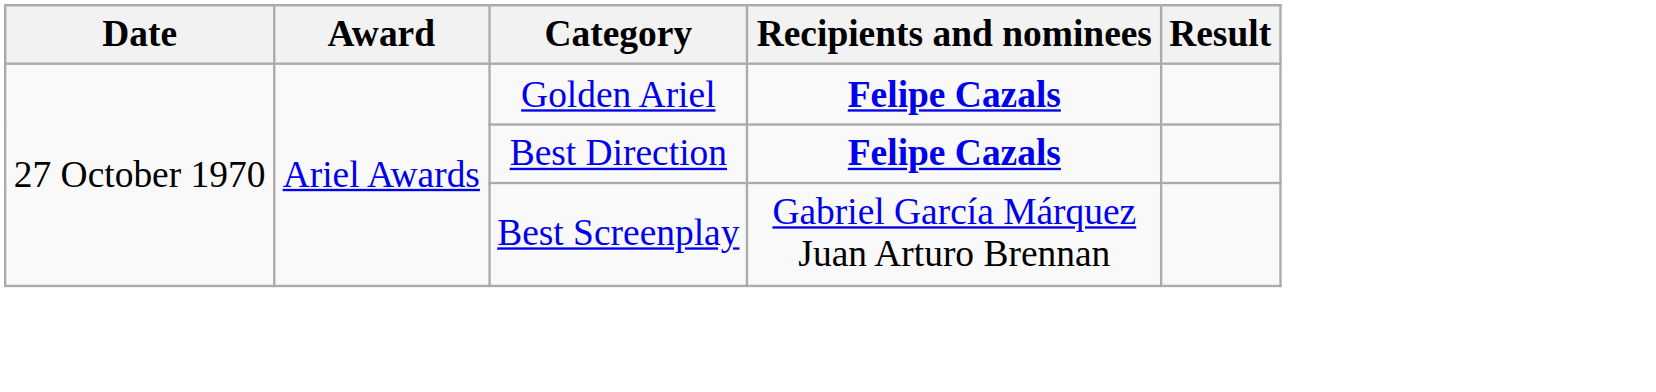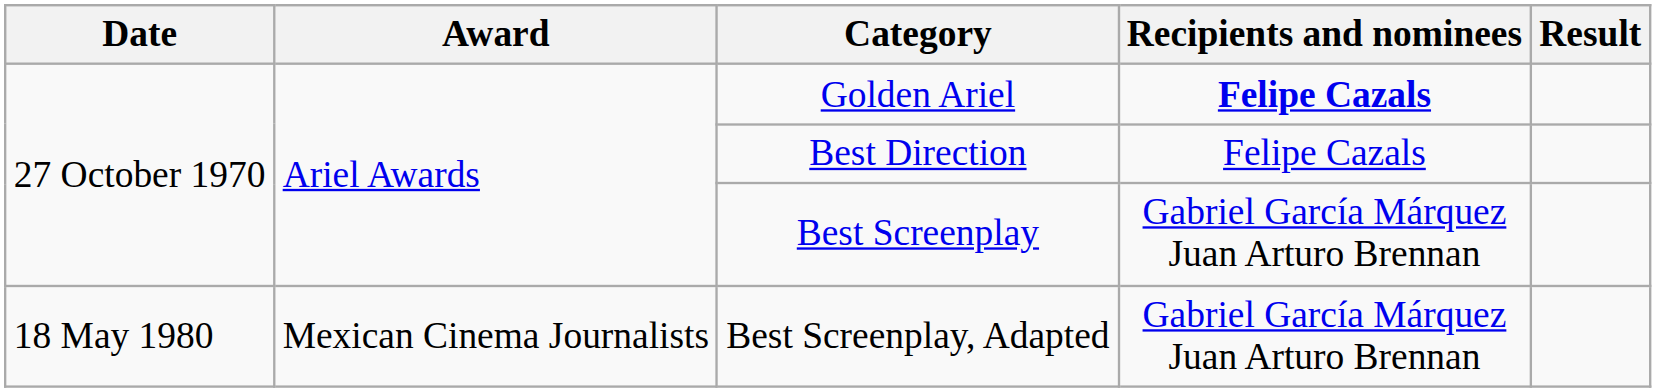Best Direction | Recipients and nominees: bold -> normal
+ row: 18 May 1980 | Mexican Cinema Journalists | Best Screenplay, Adapted | Gabriel García Márquez Juan Arturo Brennan
